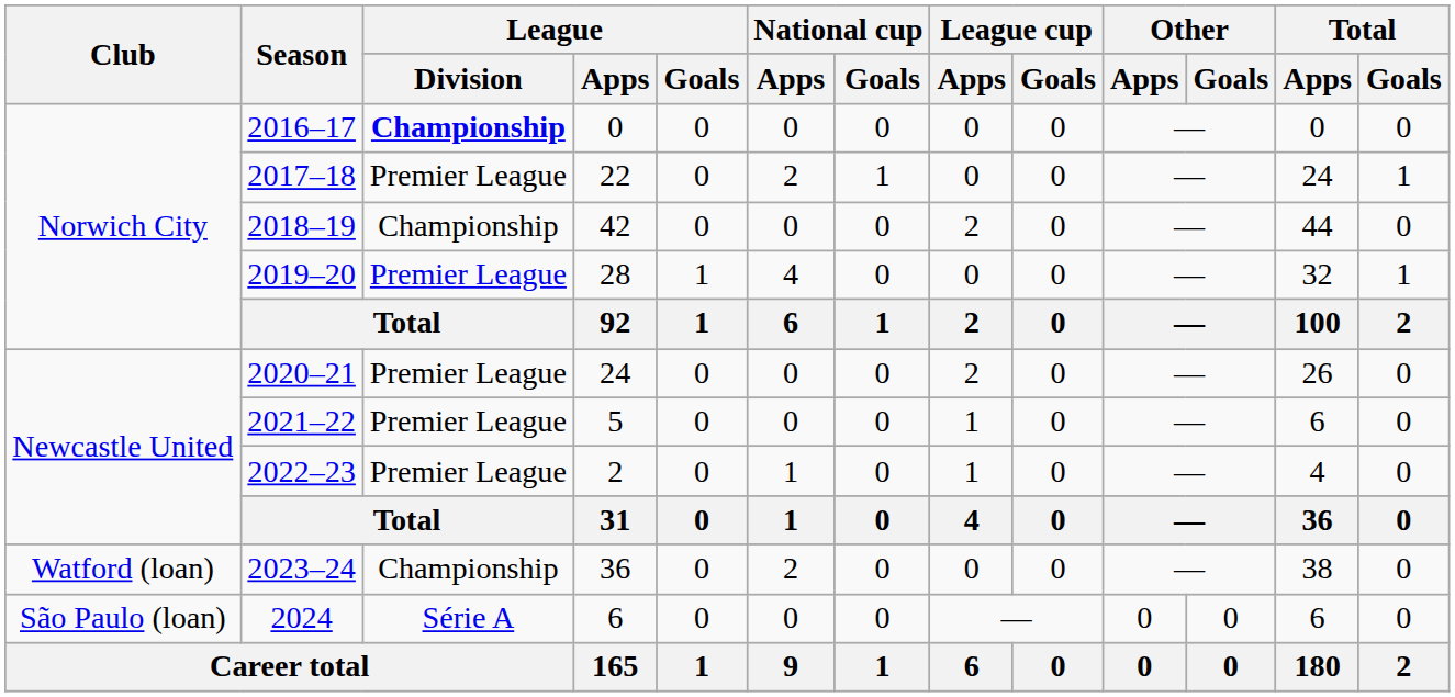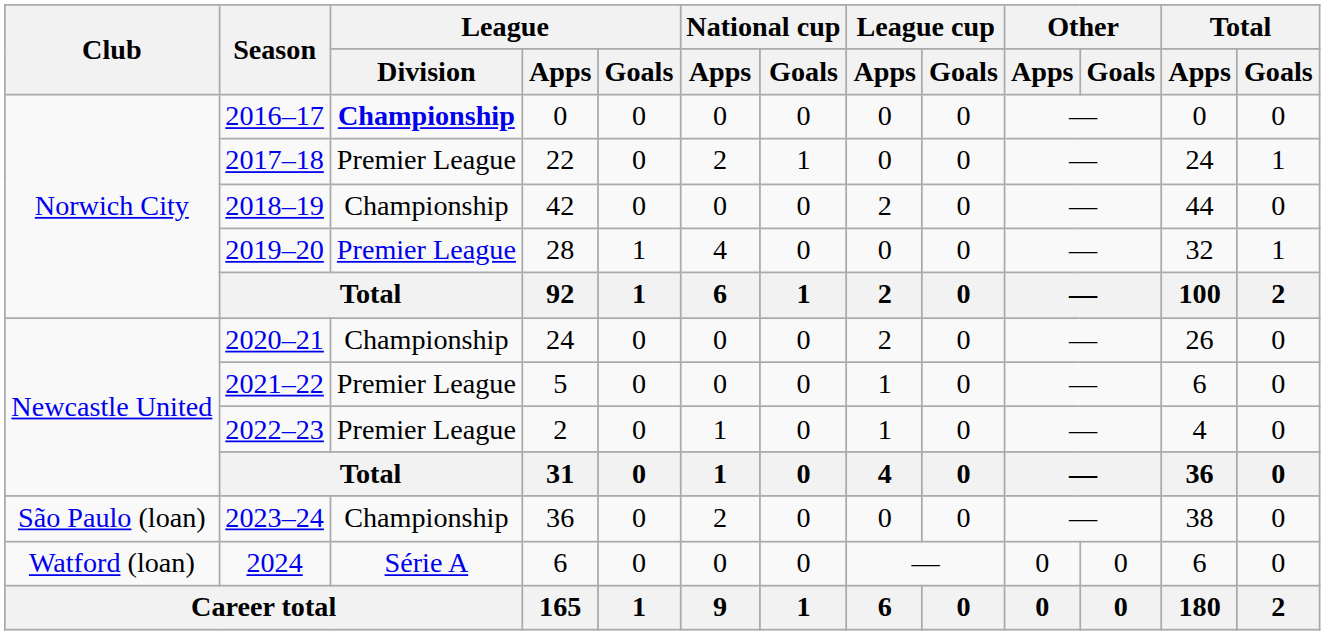2020–21 | League / Division: Premier League -> Championship
2023–24 | Club: Watford (loan) -> São Paulo (loan)
2024 | Club: São Paulo (loan) -> Watford (loan)
